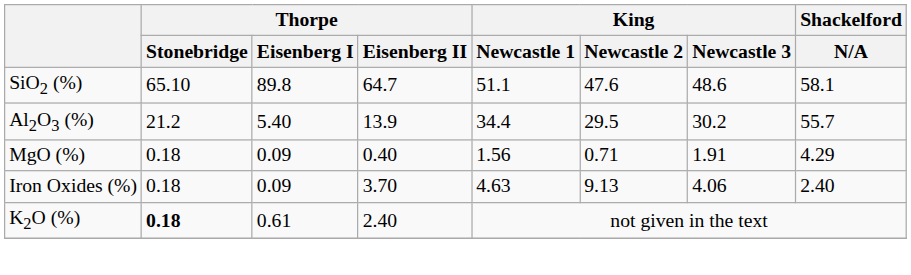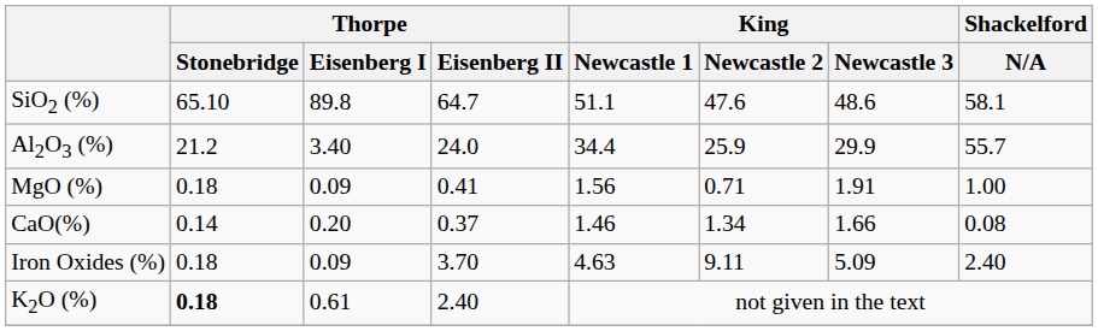Al2O3 (%) | Thorpe / Eisenberg I: 5.40 -> 3.40
Al2O3 (%) | Thorpe / Eisenberg II: 13.9 -> 24.0
Al2O3 (%) | King / Newcastle 2: 29.5 -> 25.9
Al2O3 (%) | King / Newcastle 3: 30.2 -> 29.9
MgO (%) | Thorpe / Eisenberg II: 0.40 -> 0.41
MgO (%) | Shackelford / N/A: 4.29 -> 1.00
+ row: CaO(%) | 0.14 | 0.20 | 0.37 | 1.46 | 1.34 | 1.66 | 0.08
Iron Oxides (%) | King / Newcastle 2: 9.13 -> 9.11
Iron Oxides (%) | King / Newcastle 3: 4.06 -> 5.09
